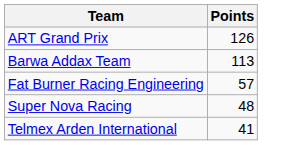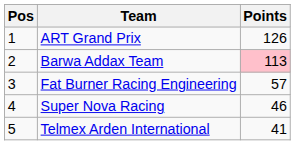+ column: Pos | 1 | 2 | 3 | 4 | 5
Barwa Addax Team | Points: no background -> pink background
Super Nova Racing | Points: 48 -> 46
